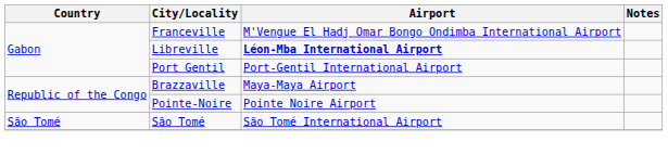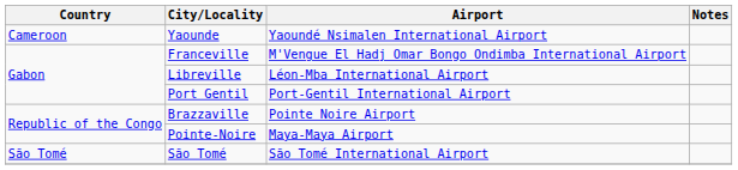+ row: Cameroon | Yaounde | Yaoundé Nsimalen International Airport
Libreville | Airport: bold -> normal
Brazzaville | Airport: Maya-Maya Airport -> Pointe Noire Airport
Pointe-Noire | Airport: Pointe Noire Airport -> Maya-Maya Airport
